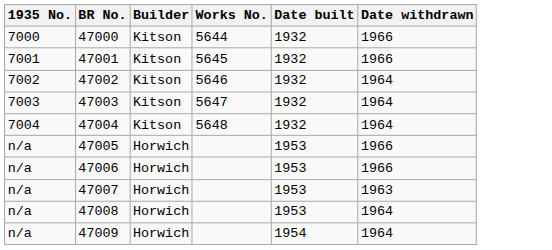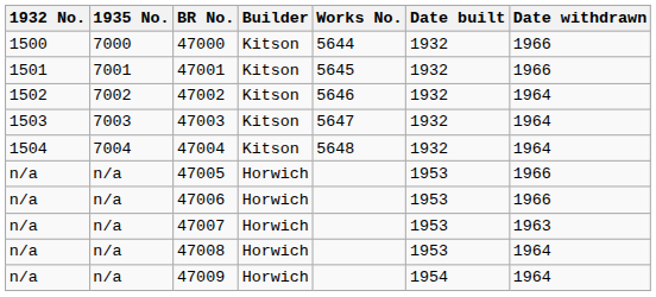+ column: 1932 No. | 1500 | 1501 | 1502 | 1503 | 1504 | n/a | n/a | n/a | n/a | n/a
